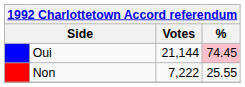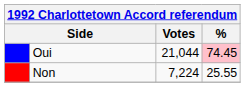Oui | Votes: 21,144 -> 21,044
Non | Votes: 7,222 -> 7,224
